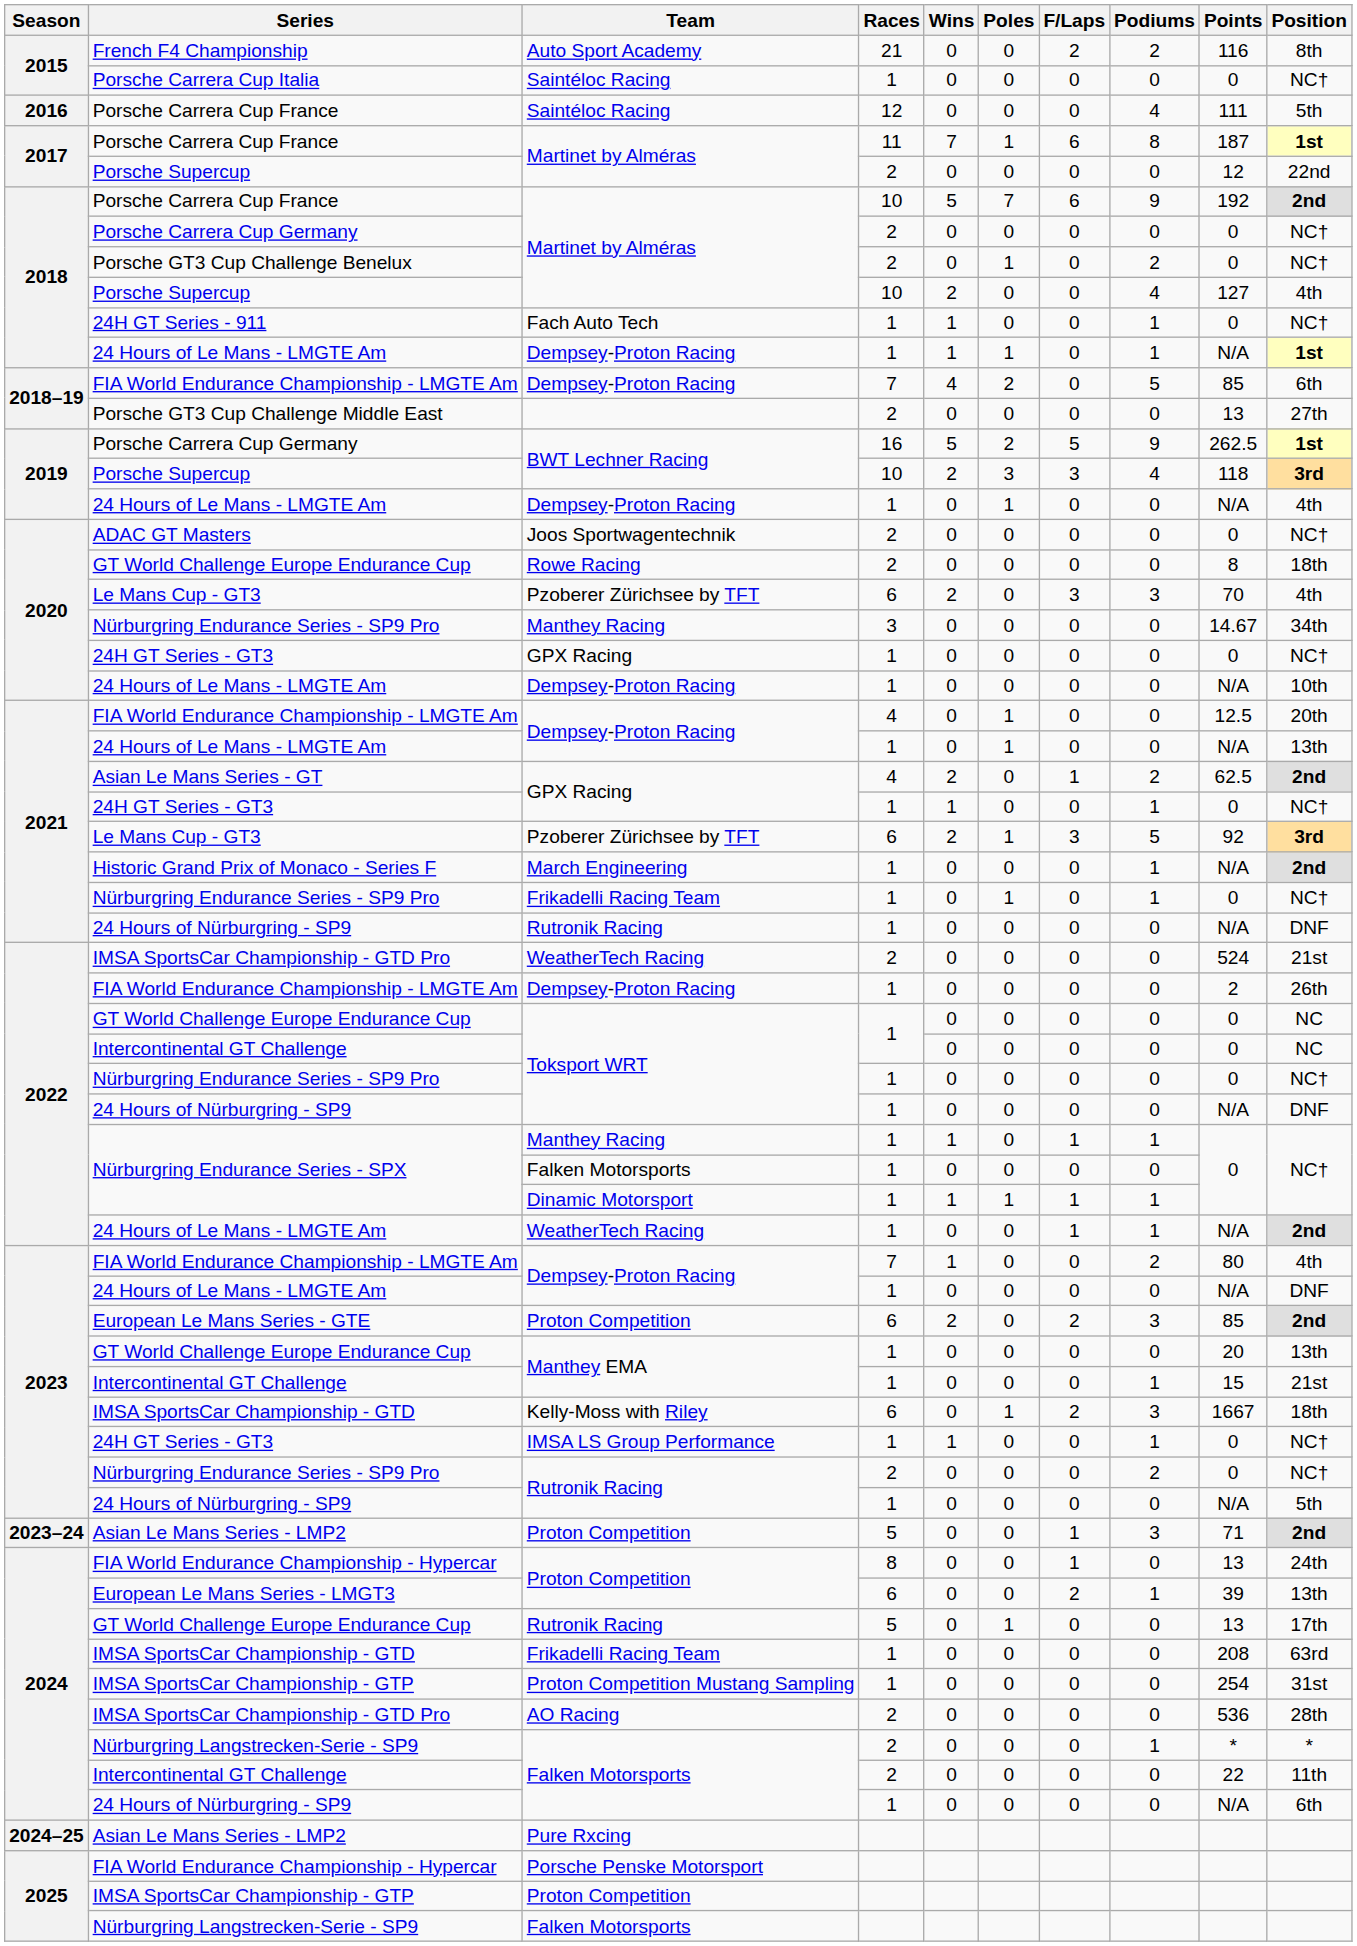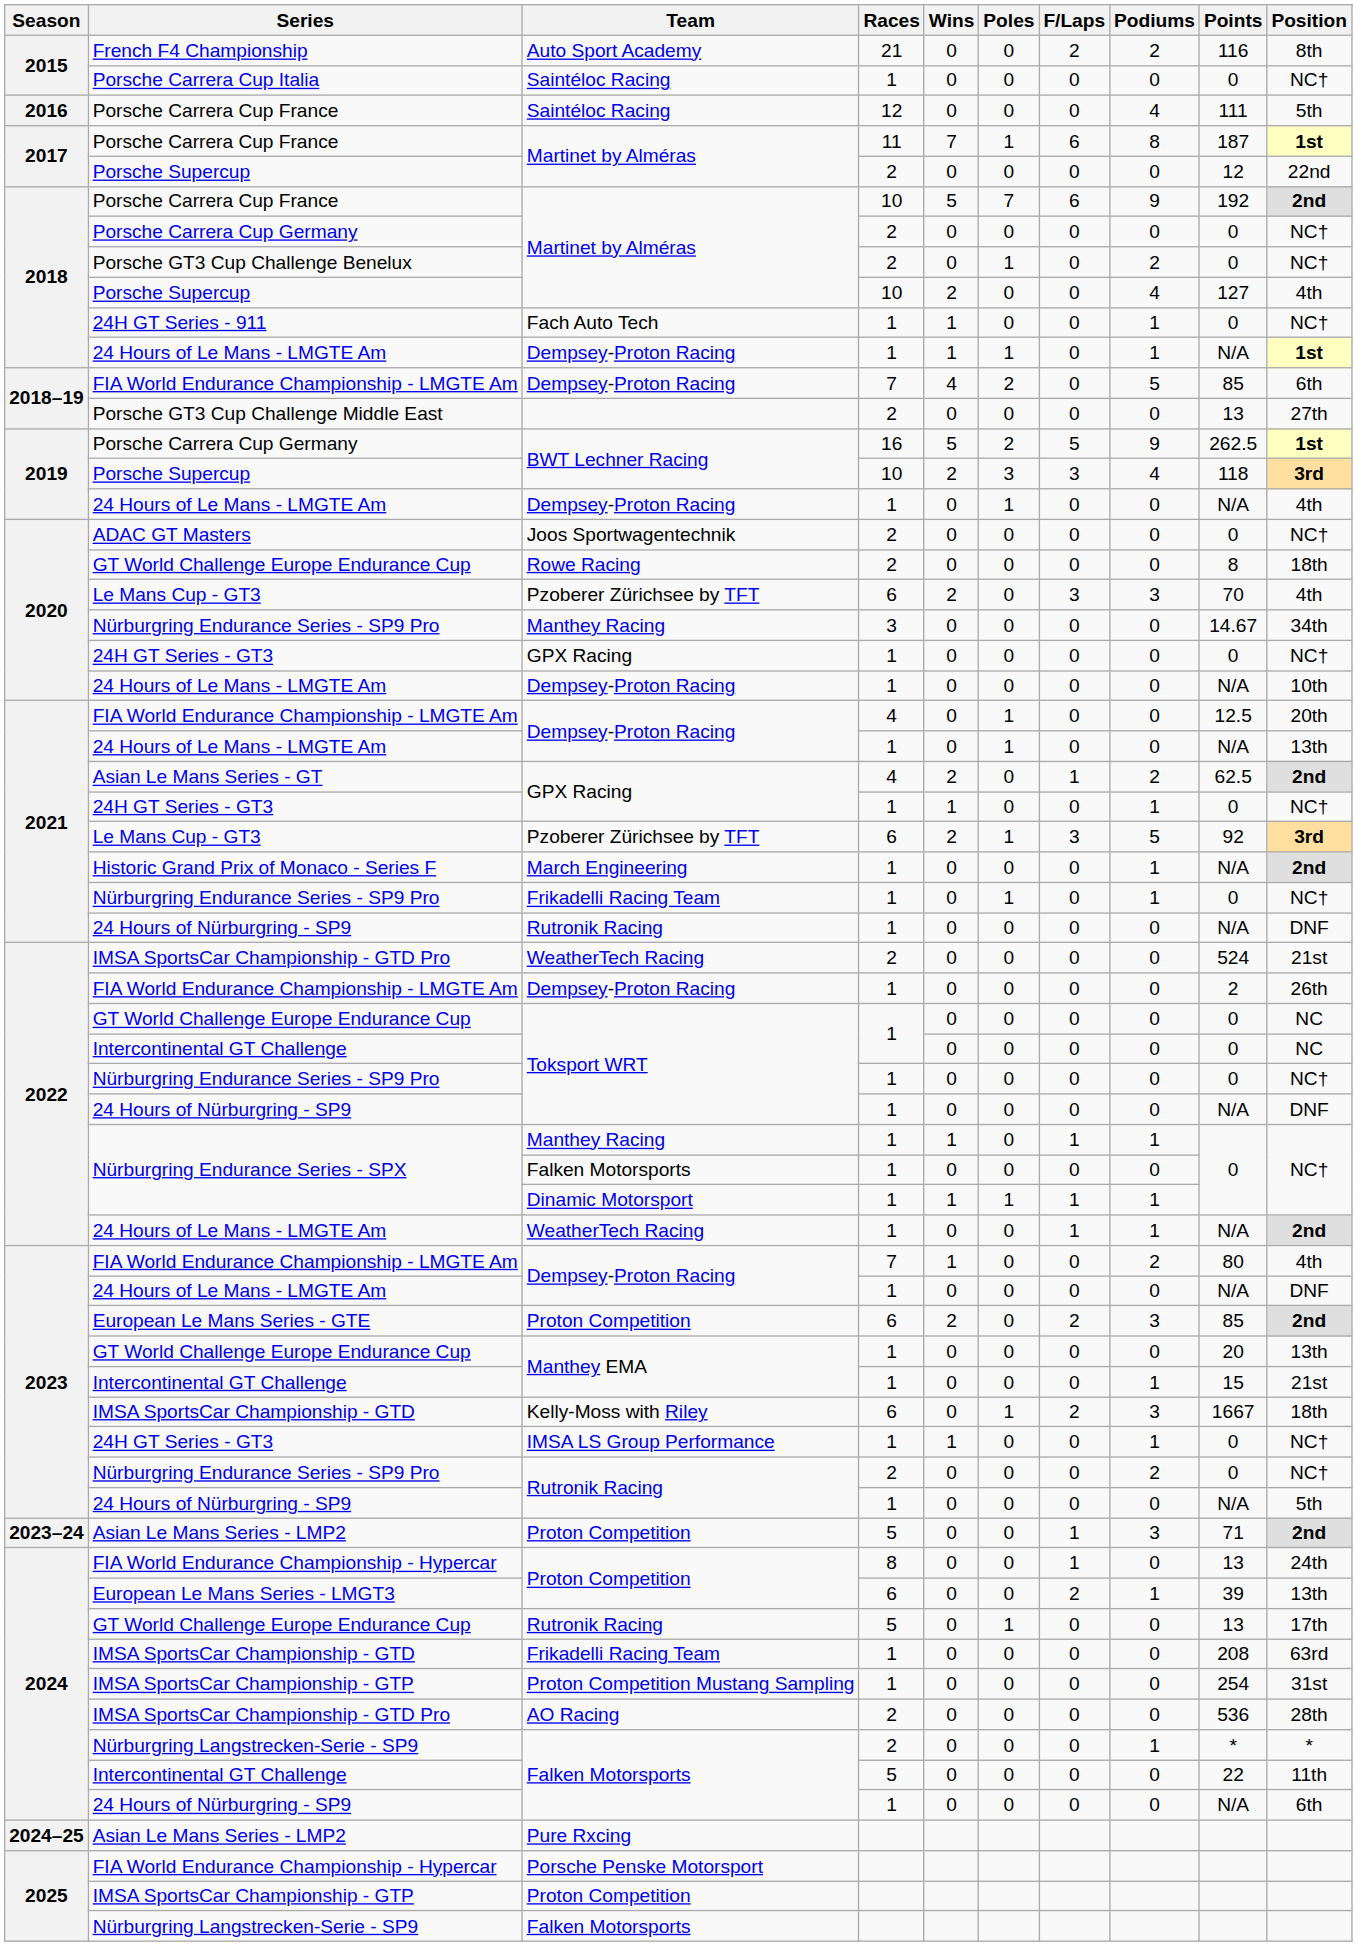2024 / Intercontinental GT Challenge | Races: 2 -> 5
